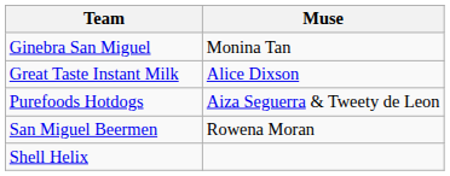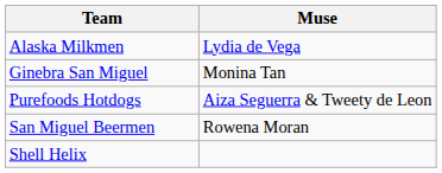+ row: Alaska Milkmen | Lydia de Vega
- row: Great Taste Instant Milk | Alice Dixson
